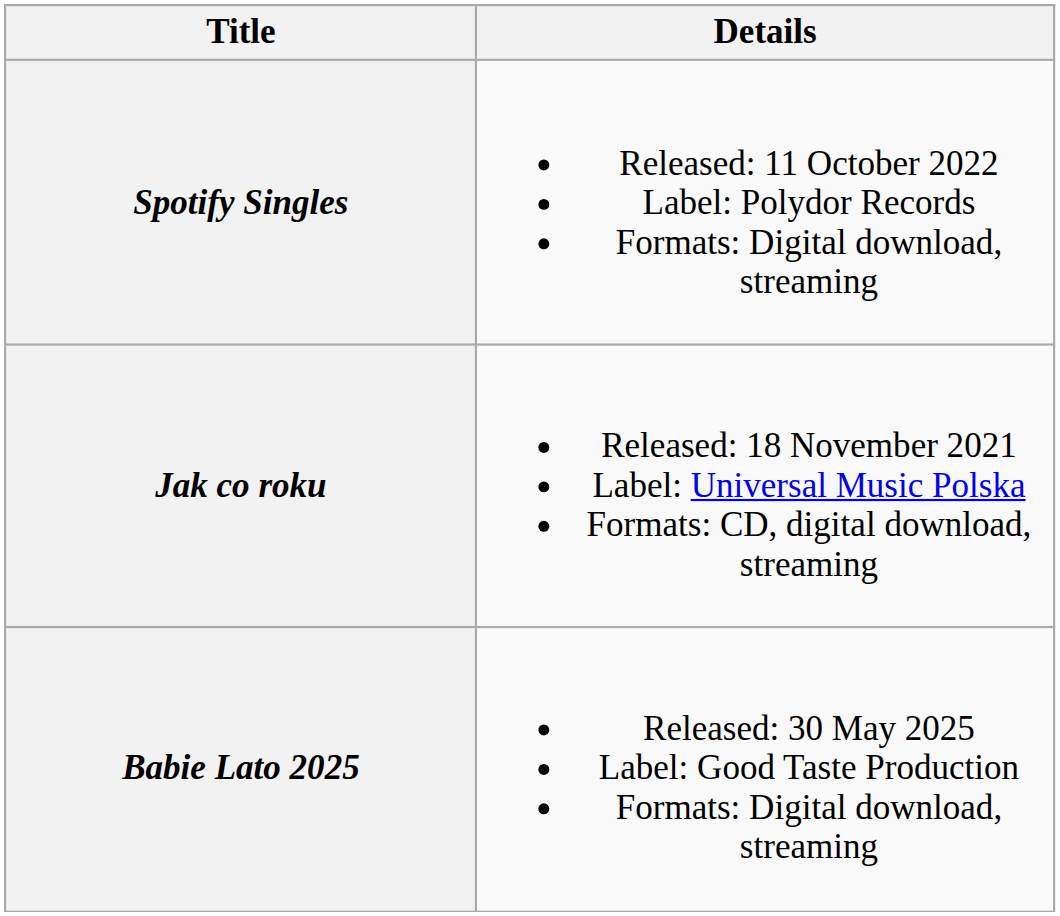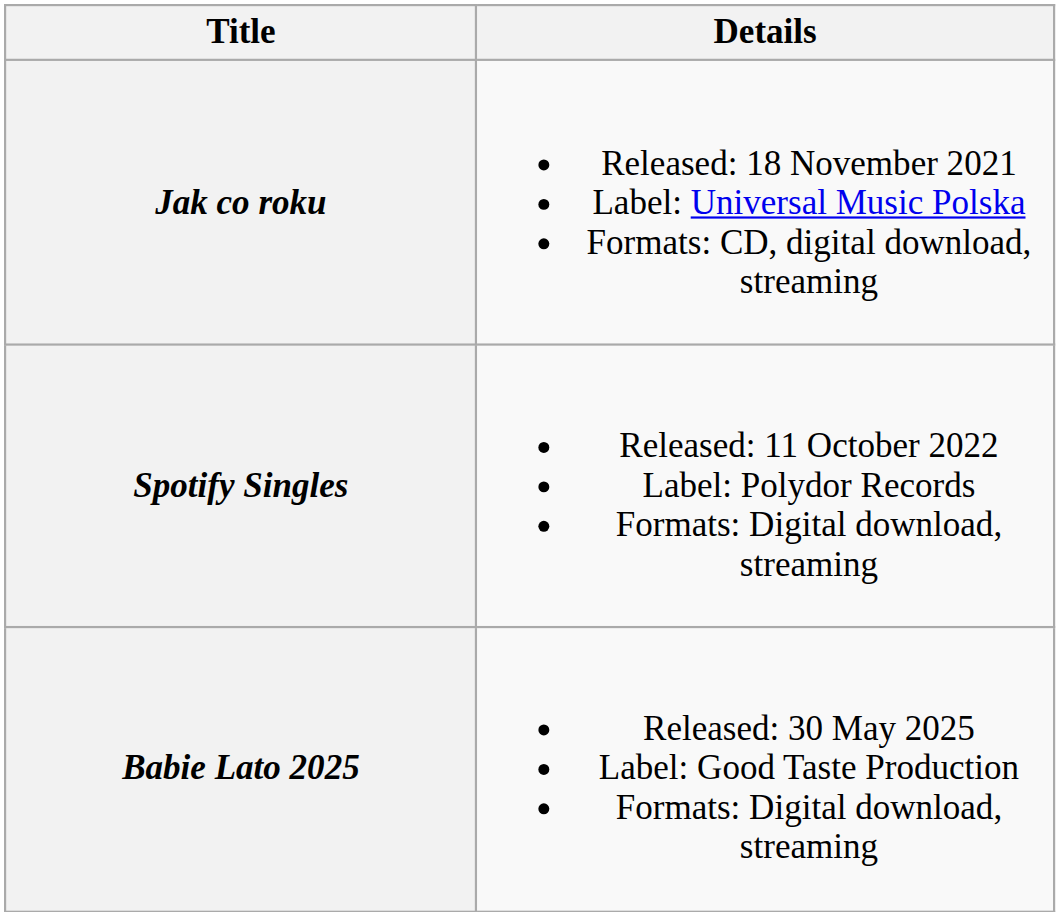rows swapped: Jak co roku <-> Spotify Singles
